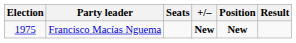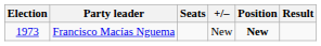Francisco Macías Nguema | Election: 1975 -> 1973
Francisco Macías Nguema | +/–: bold -> normal
